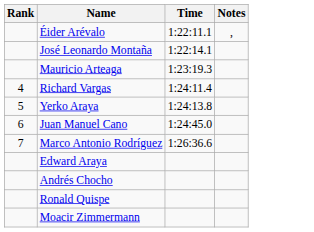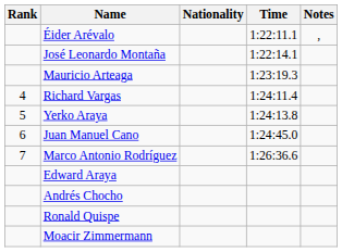+ column: Nationality
